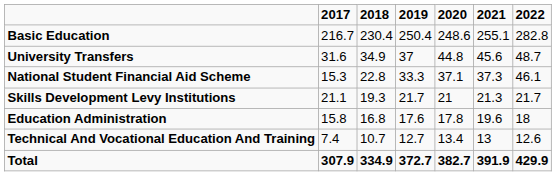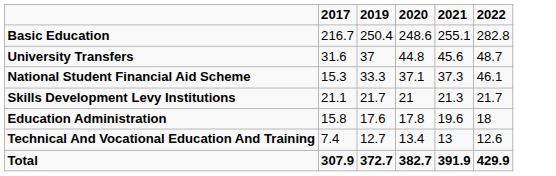- column: 2018 | 230.4 | 34.9 | 22.8 | 19.3 | 16.8 | 10.7 | 334.9
